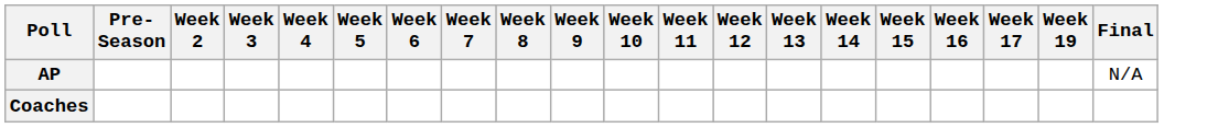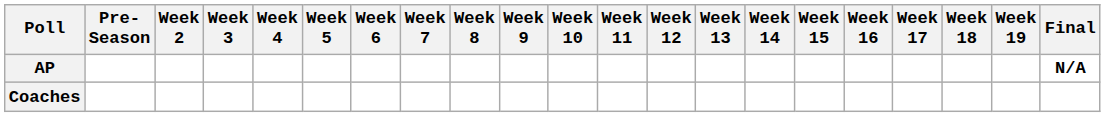+ column: Week 18
AP | Final: normal -> bold
